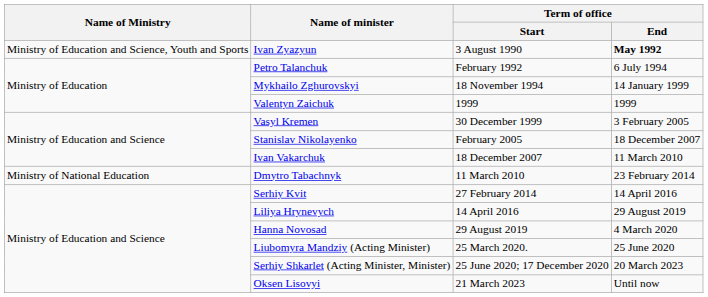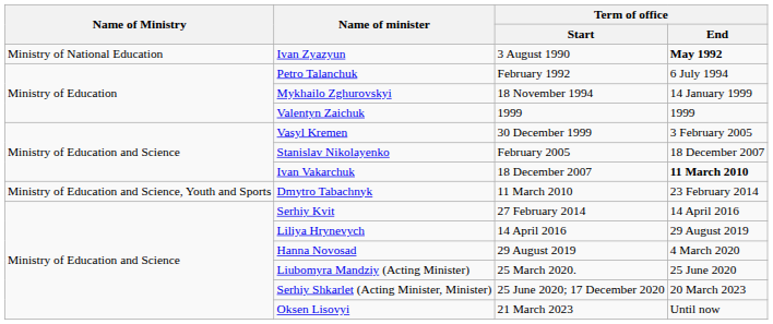Ivan Zyazyun | Name of Ministry: Ministry of Education and Science, Youth and Sports -> Ministry of National Education
Ivan Vakarchuk | Term of office / End: normal -> bold
Dmytro Tabachnyk | Name of Ministry: Ministry of National Education -> Ministry of Education and Science, Youth and Sports
